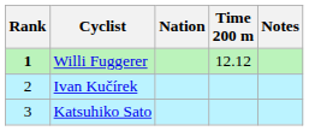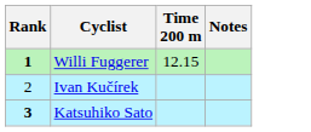- column: Nation
Willi Fuggerer | Time 200 m: 12.12 -> 12.15
Katsuhiko Sato | Rank: normal -> bold
